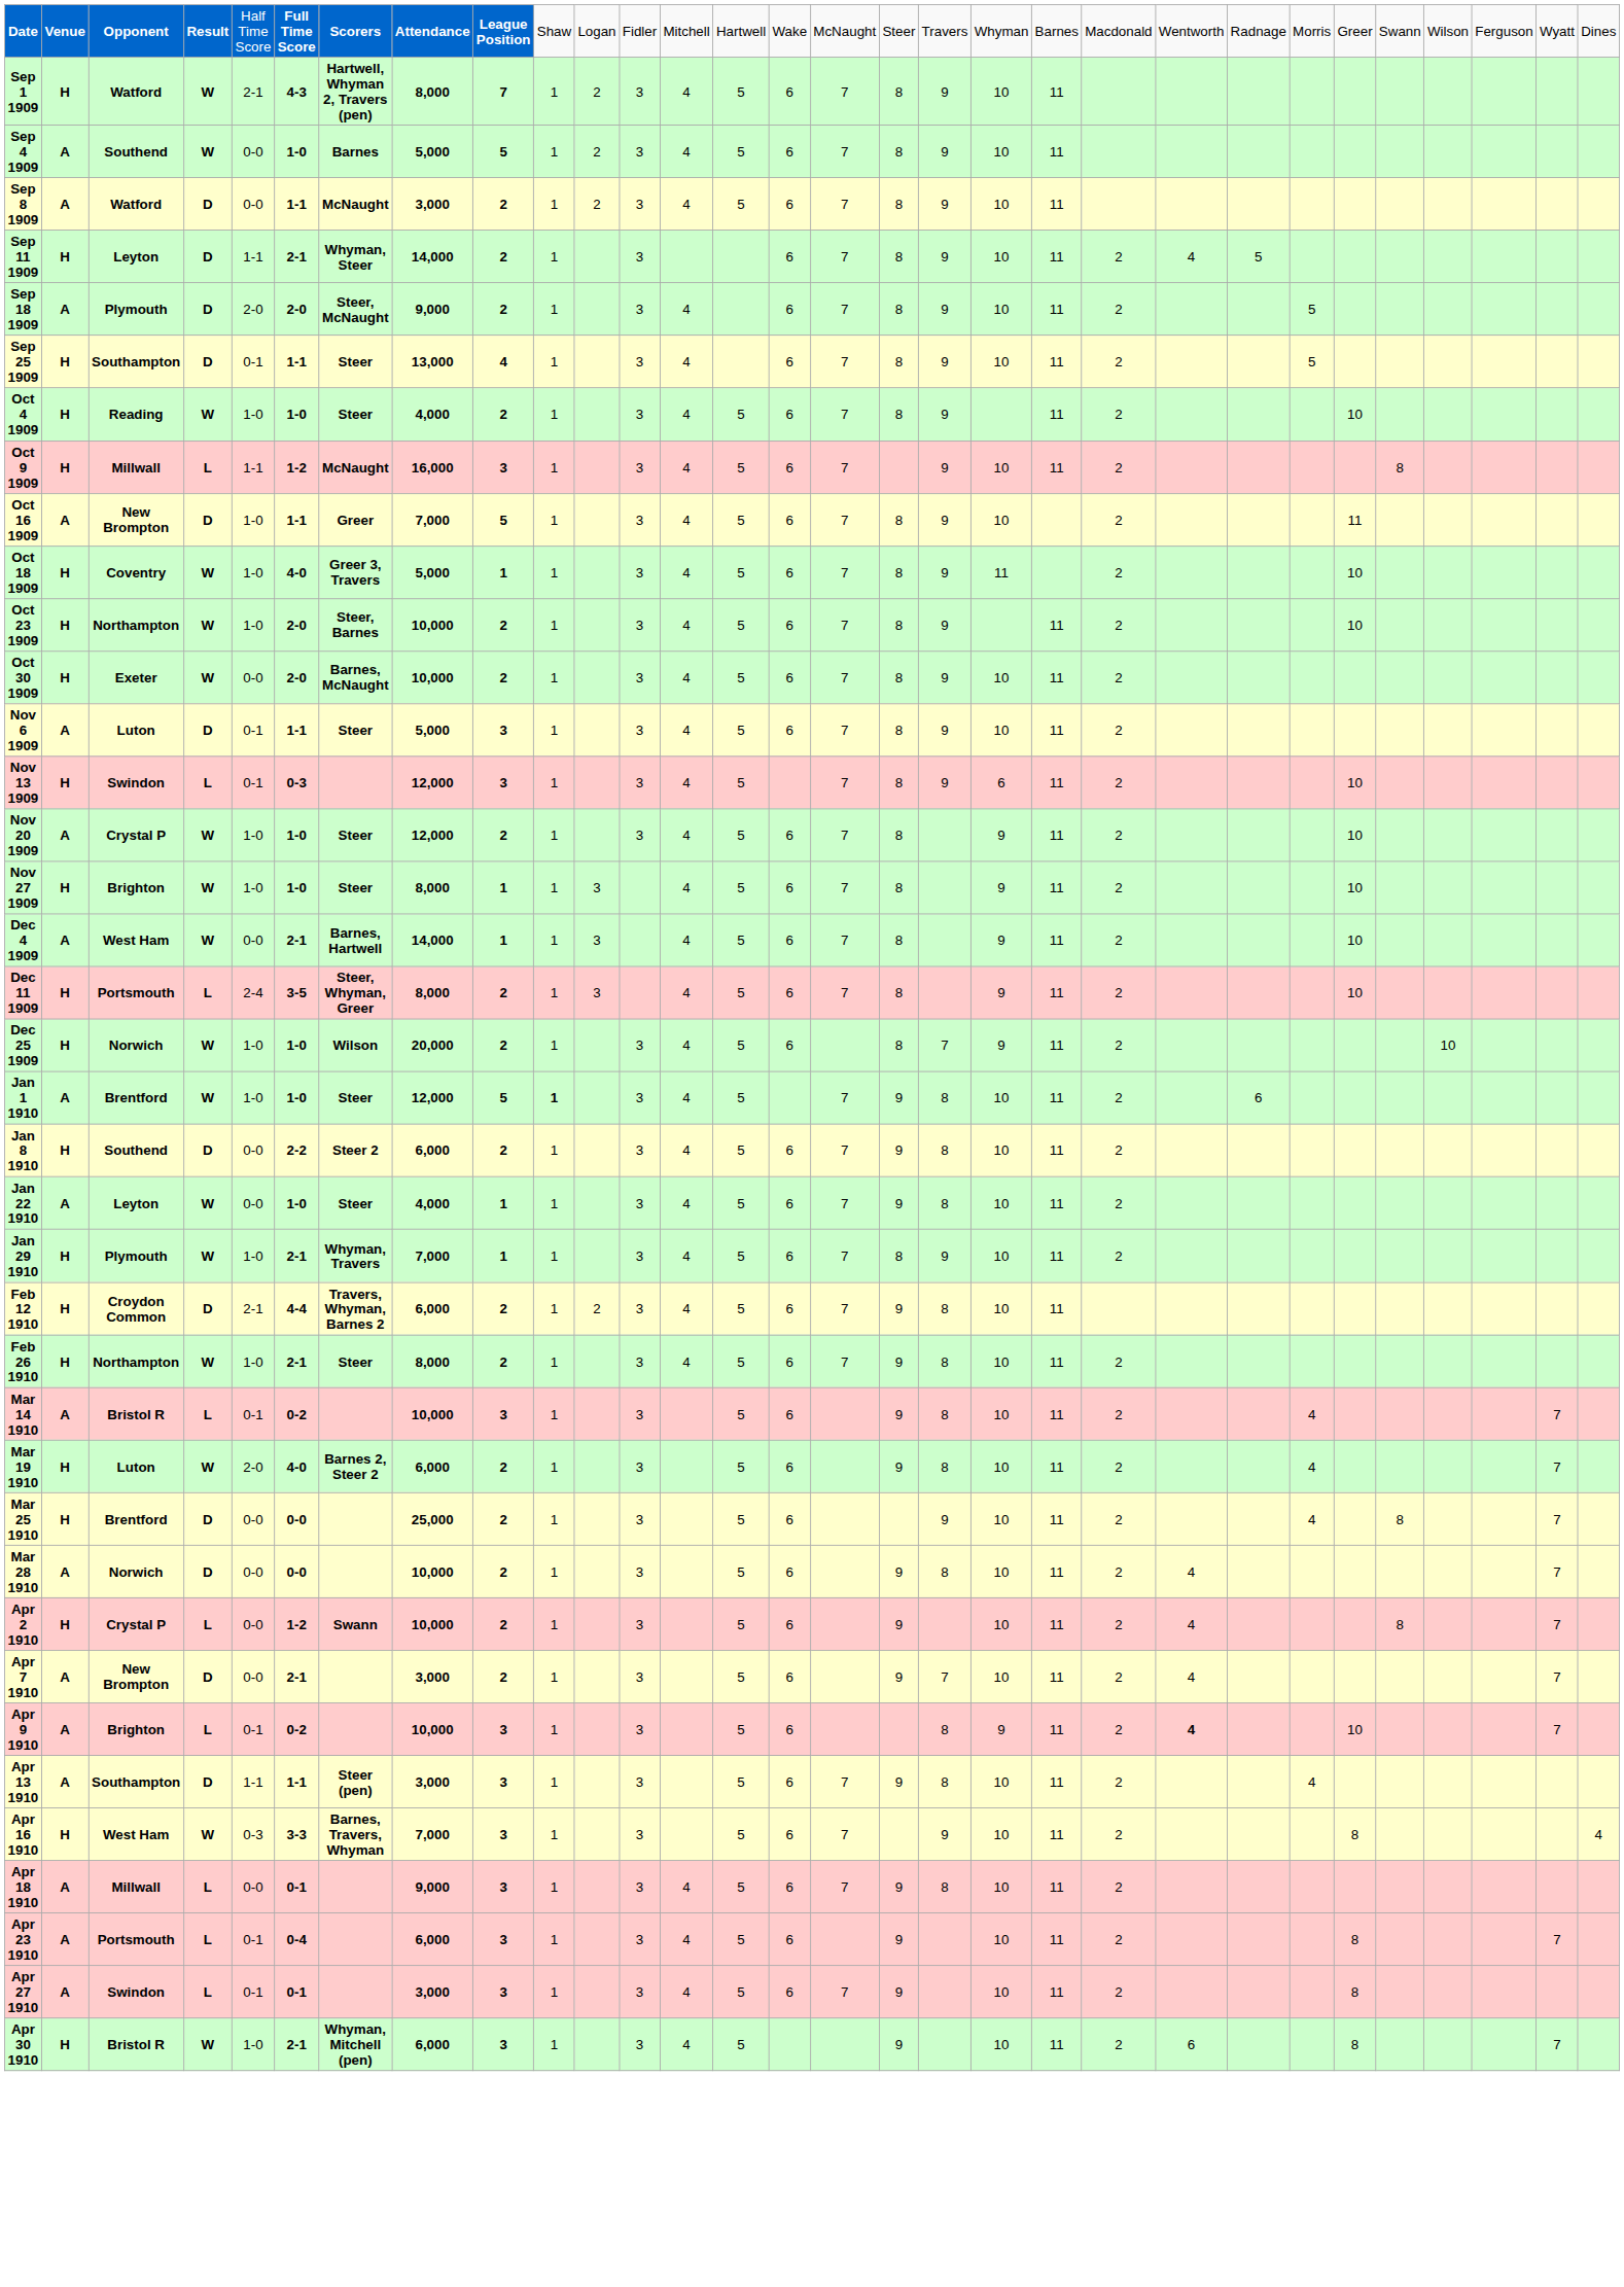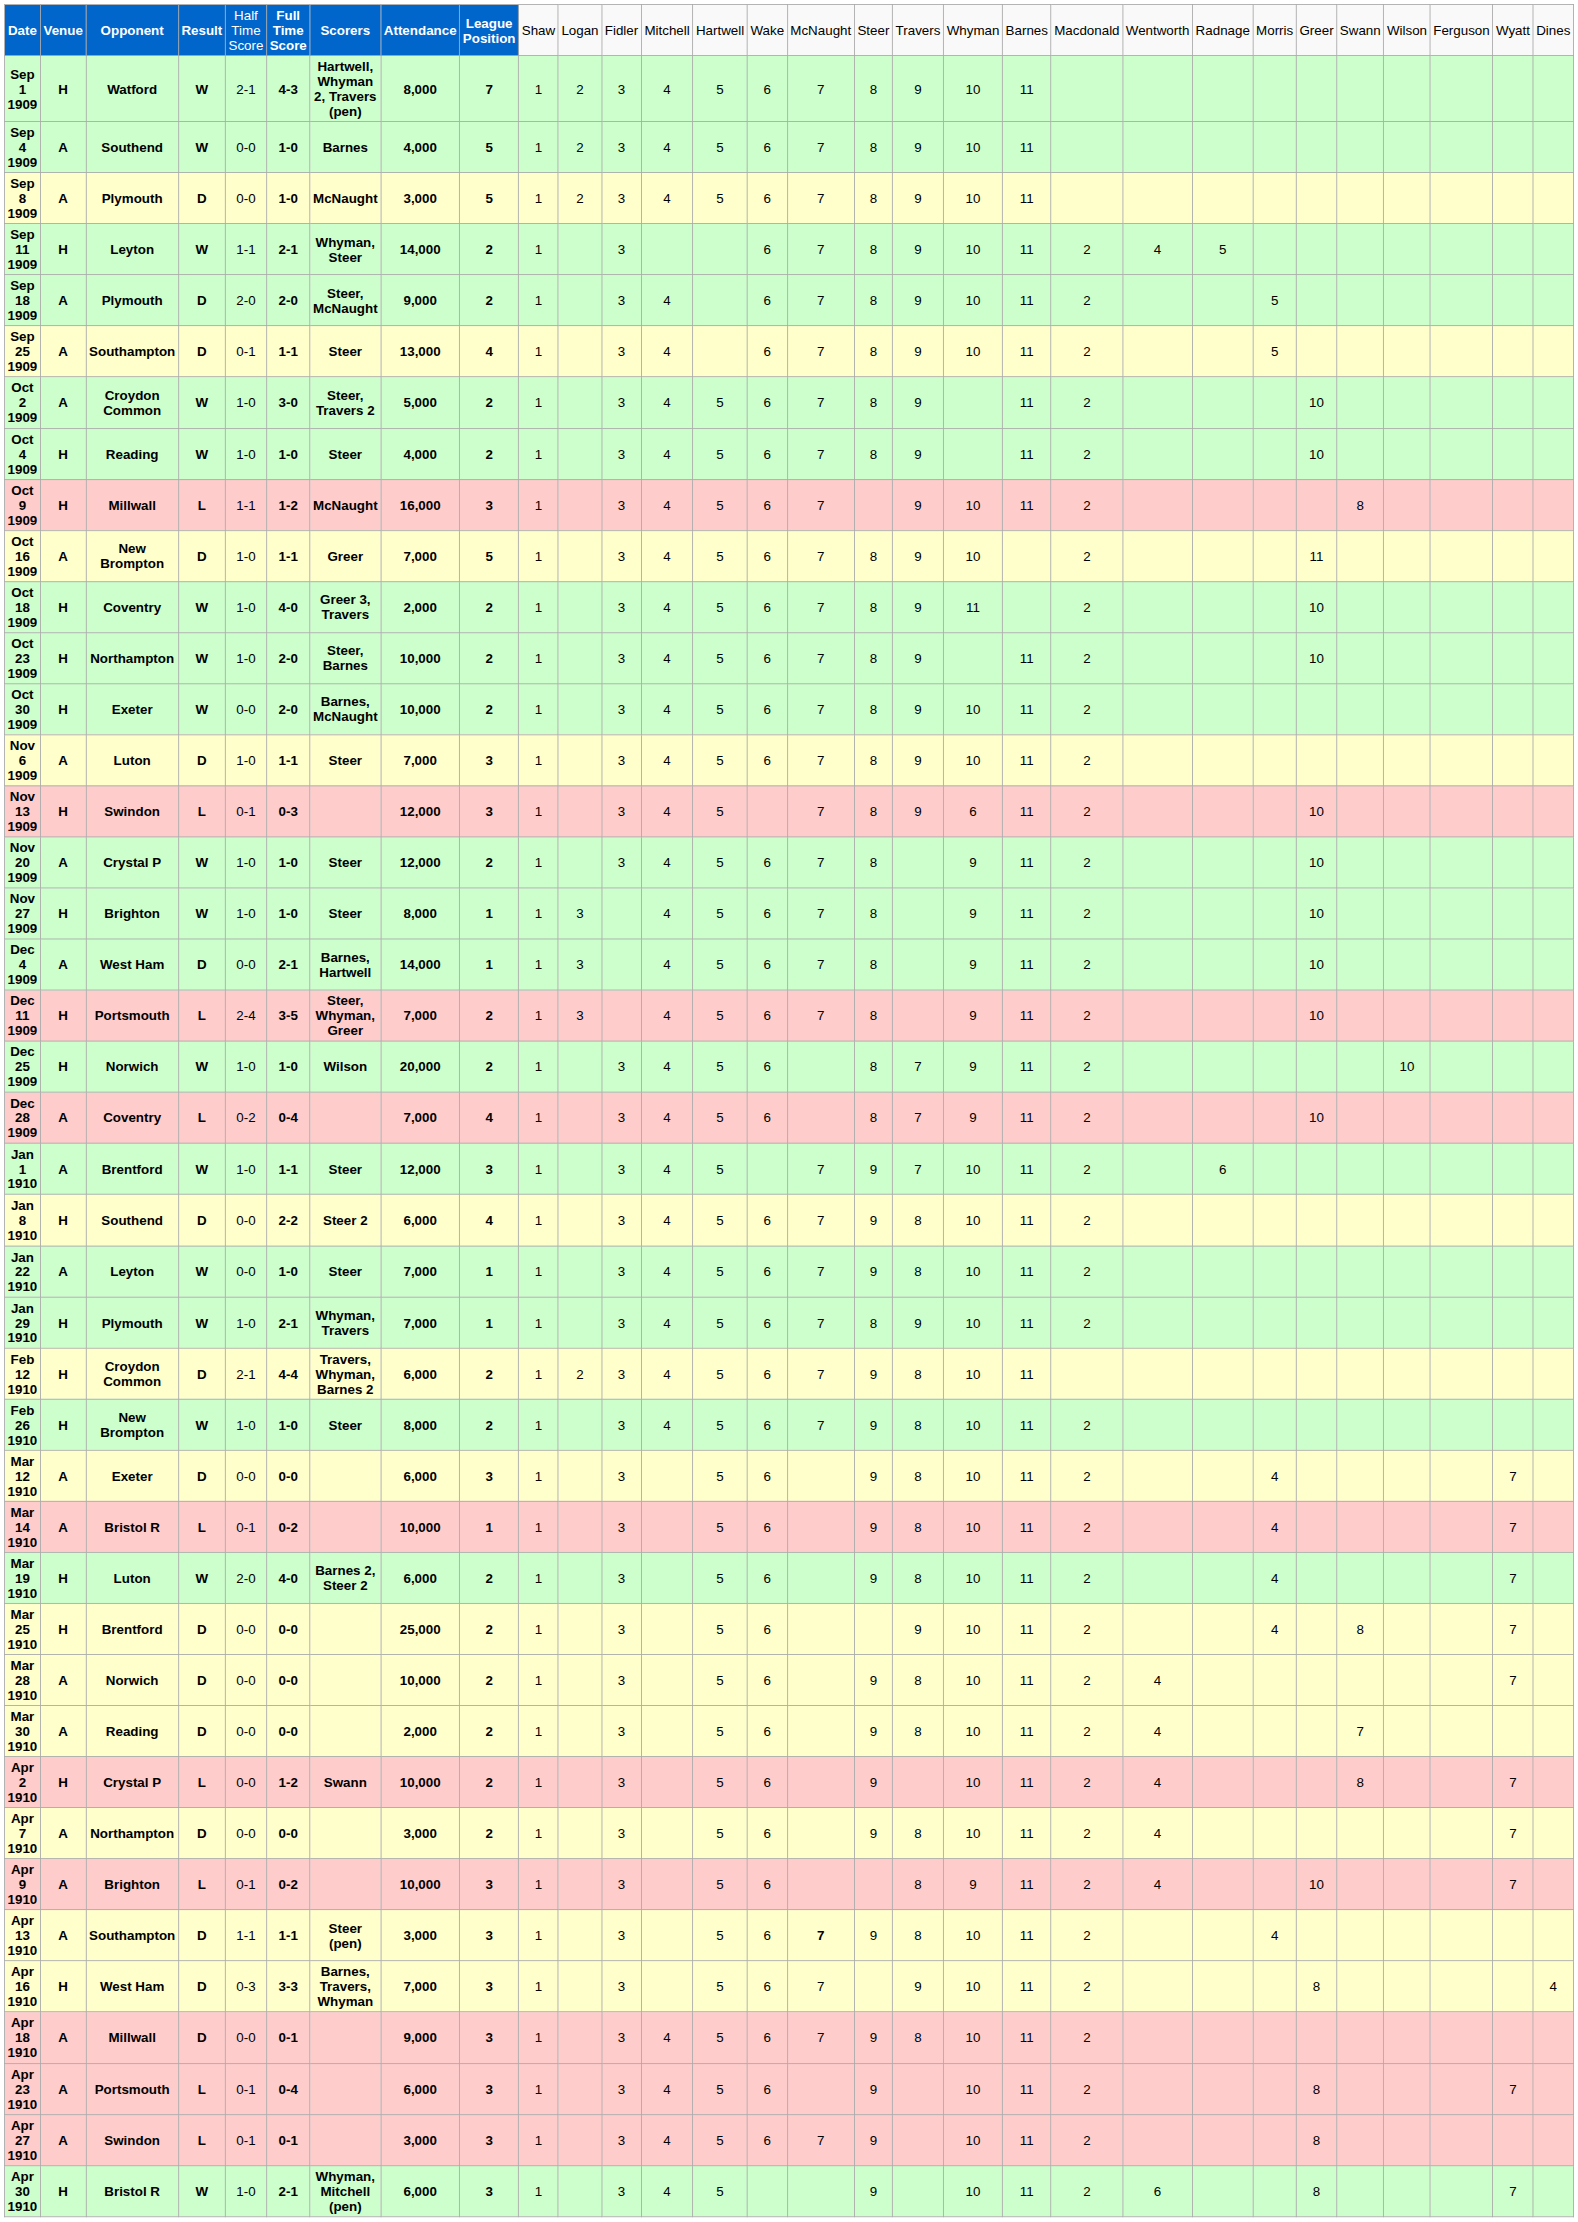Sep 4 1909 | column 8: 5,000 -> 4,000
Sep 8 1909 | column 3: Watford -> Plymouth
Sep 8 1909 | column 6: 1-1 -> 1-0
Sep 8 1909 | column 9: 2 -> 5
Sep 11 1909 | column 4: D -> W
Sep 25 1909 | column 2: H -> A
+ row: Oct 2 1909 | A | Croydon Common | W | 1-0 | 3-0 | Steer, Travers 2 | 5,000 | 2 | 1 | 3 | 4 | 5 | 6 | 7 | 8 | 9 | 11 | 2 | 10
Oct 18 1909 | column 8: 5,000 -> 2,000
Oct 18 1909 | column 9: 1 -> 2
Nov 6 1909 | column 5: 0-1 -> 1-0
Nov 6 1909 | column 8: 5,000 -> 7,000
Dec 4 1909 | column 4: W -> D
Dec 11 1909 | column 8: 8,000 -> 7,000
+ row: Dec 28 1909 | A | Coventry | L | 0-2 | 0-4 | 7,000 | 4 | 1 | 3 | 4 | 5 | 6 | 8 | 7 | 9 | 11 | 2 | 10
Jan 1 1910 | column 6: 1-0 -> 1-1
Jan 1 1910 | column 9: 5 -> 3
Jan 1 1910 | column 10: bold -> normal
Jan 1 1910 | column 18: 8 -> 7
Jan 8 1910 | column 9: 2 -> 4
Jan 22 1910 | column 8: 4,000 -> 7,000
Feb 26 1910 | column 3: Northampton -> New Brompton
Feb 26 1910 | column 6: 2-1 -> 1-0
+ row: Mar 12 1910 | A | Exeter | D | 0-0 | 0-0 | 6,000 | 3 | 1 | 3 | 5 | 6 | 9 | 8 | 10 | 11 | 2 | 4 | 7
Mar 14 1910 | column 9: 3 -> 1
+ row: Mar 30 1910 | A | Reading | D | 0-0 | 0-0 | 2,000 | 2 | 1 | 3 | 5 | 6 | 9 | 8 | 10 | 11 | 2 | 4 | 7
Apr 7 1910 | column 3: New Brompton -> Northampton
Apr 7 1910 | column 6: 2-1 -> 0-0
Apr 7 1910 | column 18: 7 -> 8
Apr 9 1910 | column 22: bold -> normal
Apr 13 1910 | column 16: normal -> bold
Apr 16 1910 | column 4: W -> D
Apr 18 1910 | column 4: L -> D
